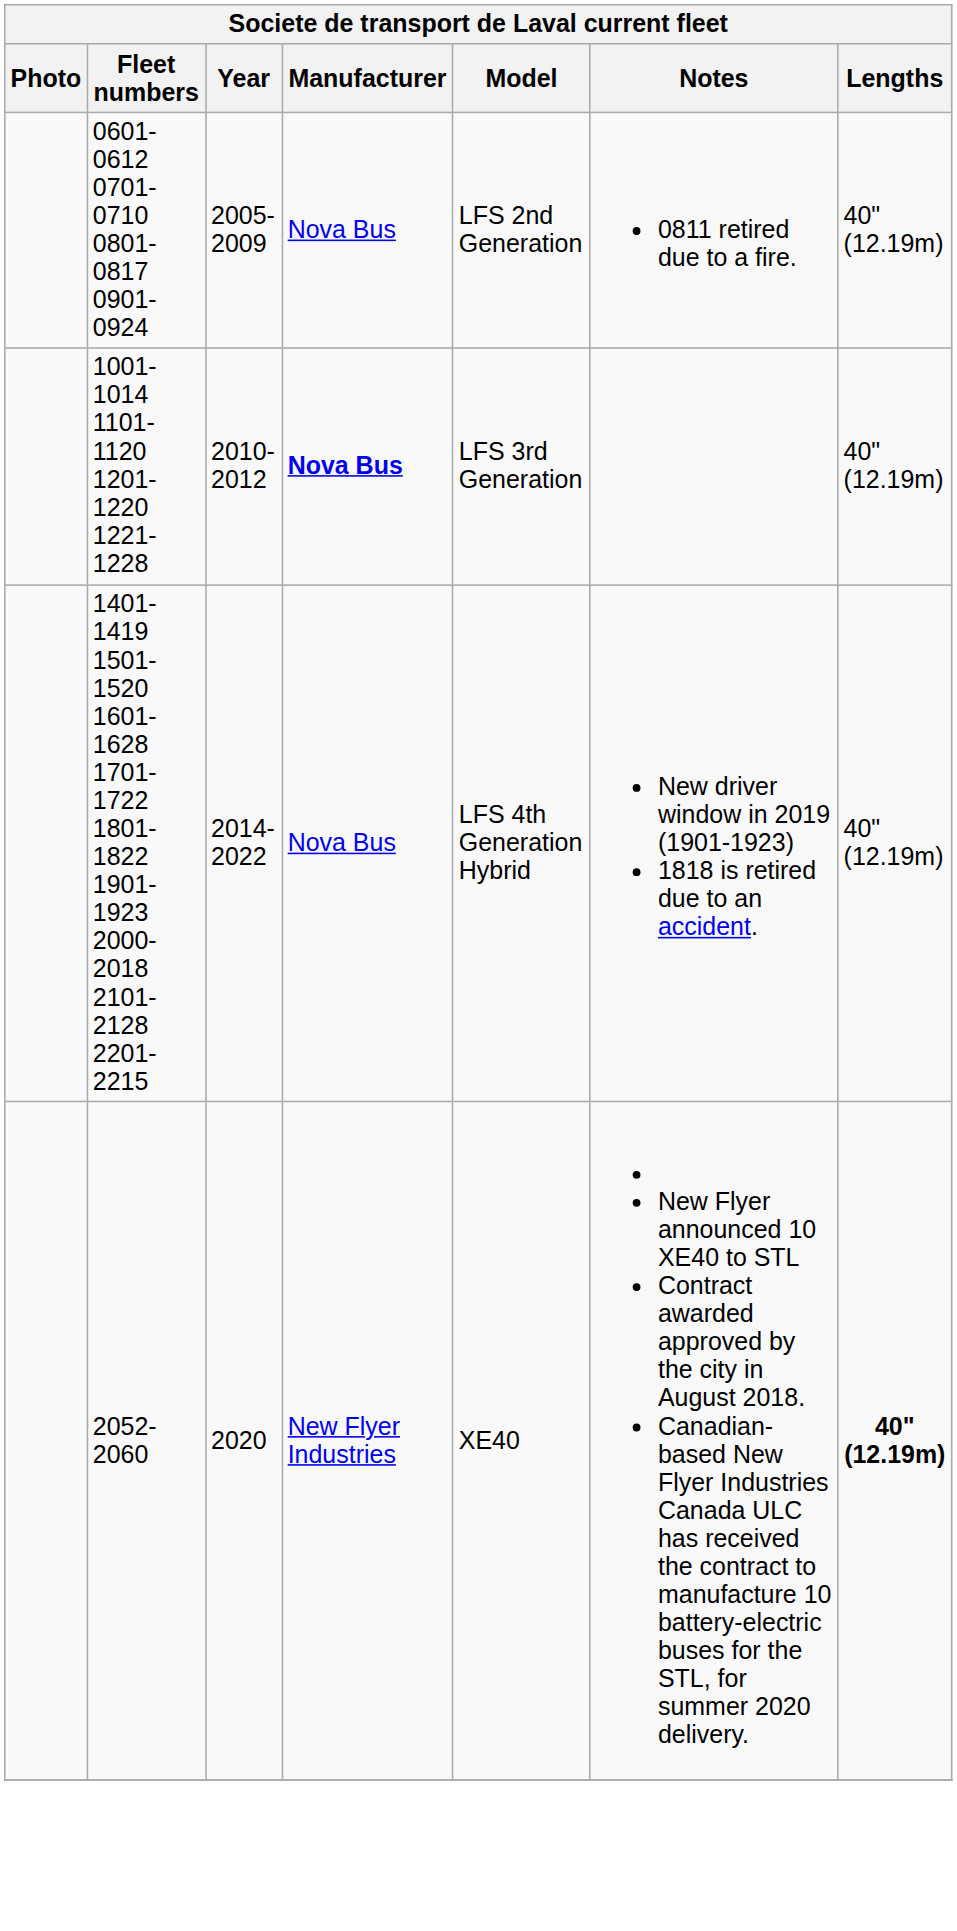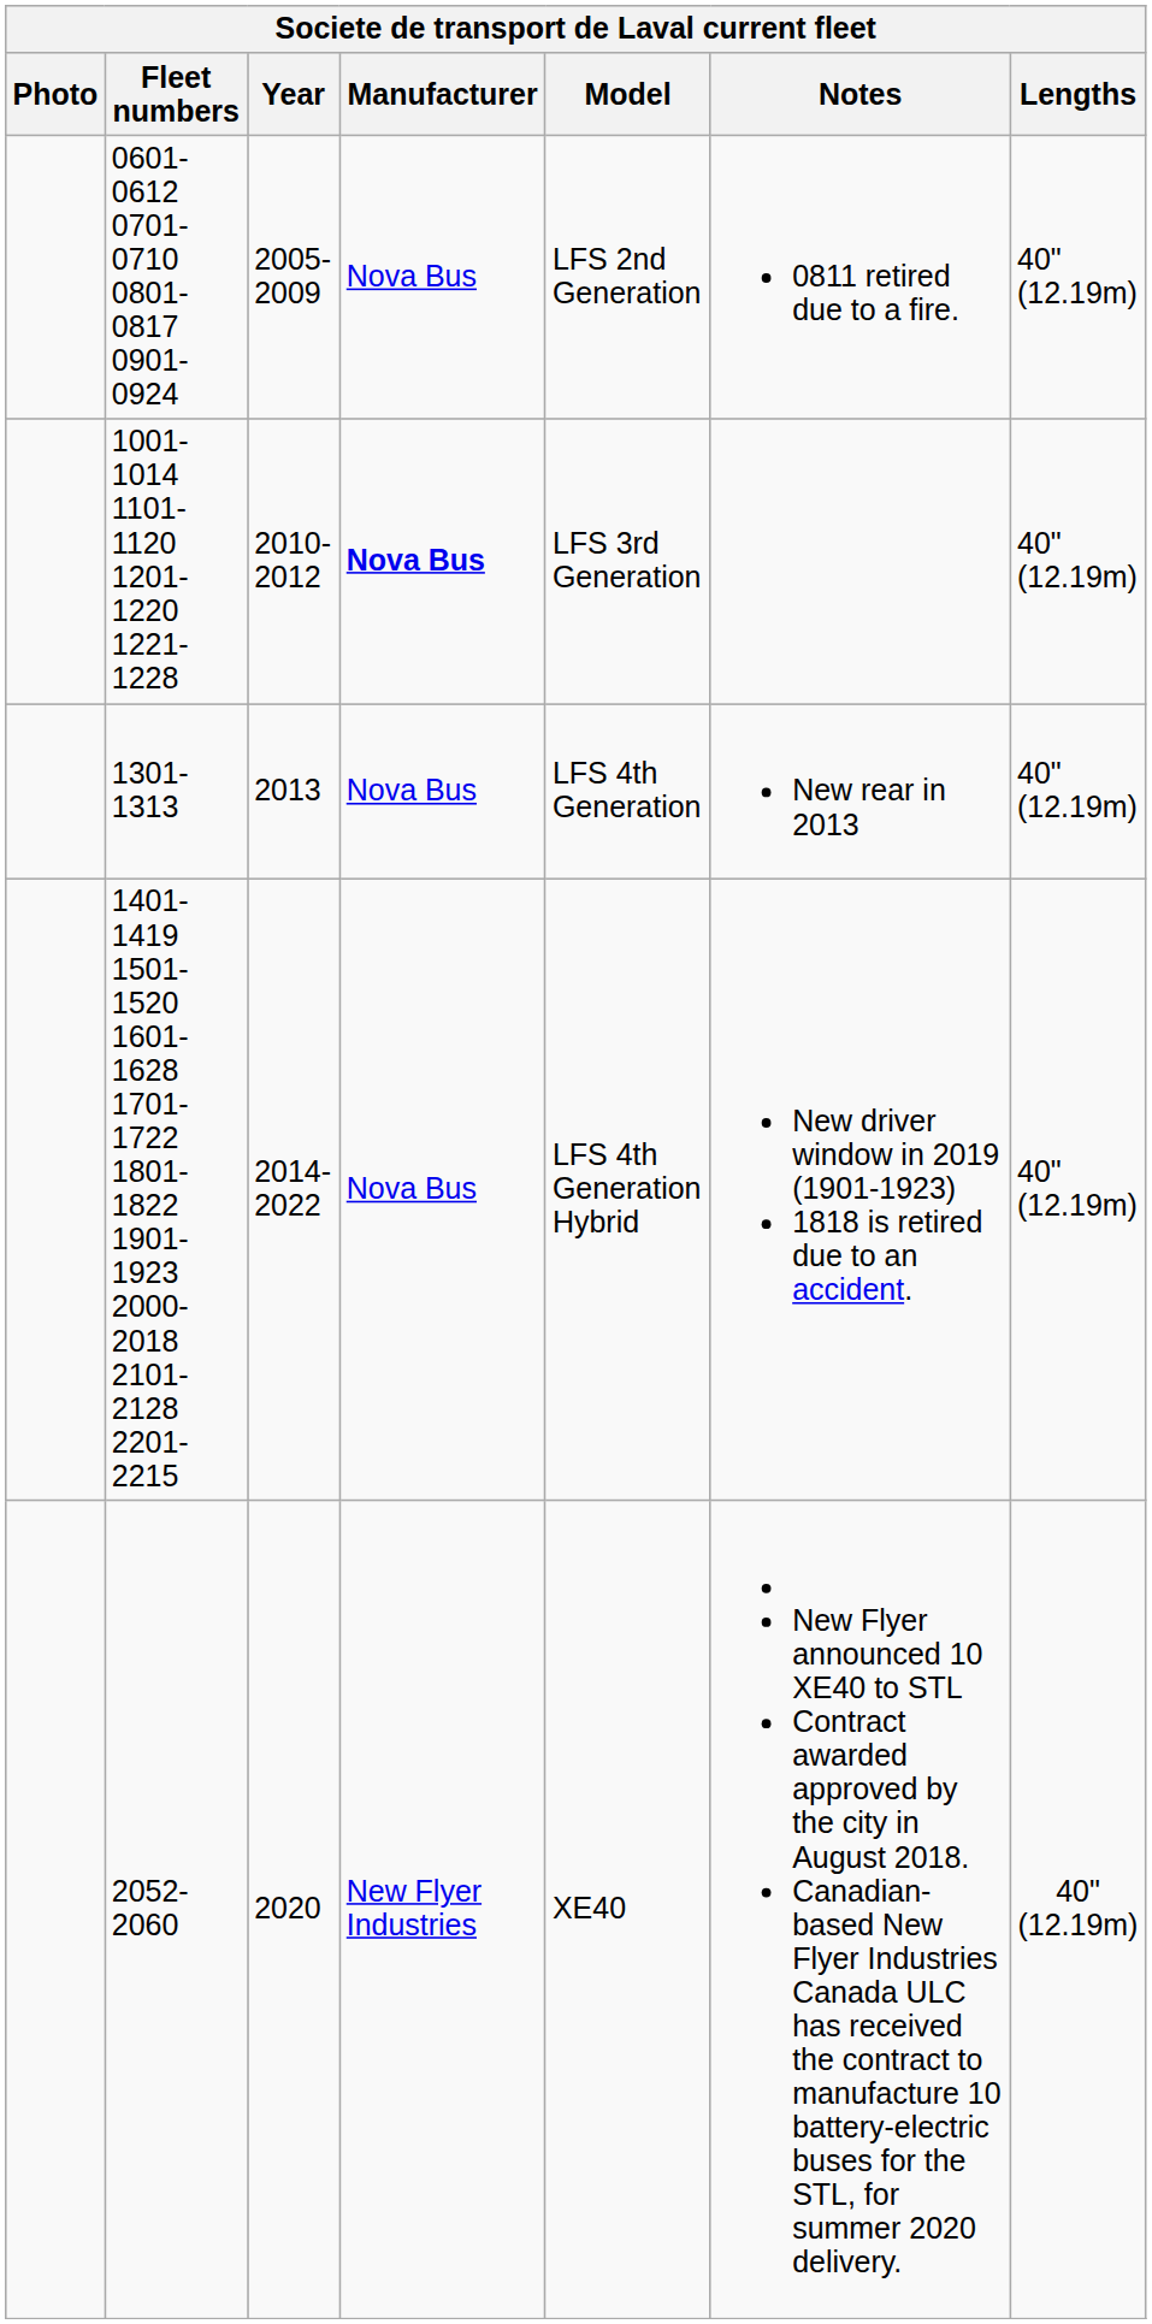+ row: 1301-1313 | 2013 | Nova Bus | LFS 4th Generation | New rear in 2013 | 40" (12.19m)
2052-2060 | Lengths: bold -> normal
